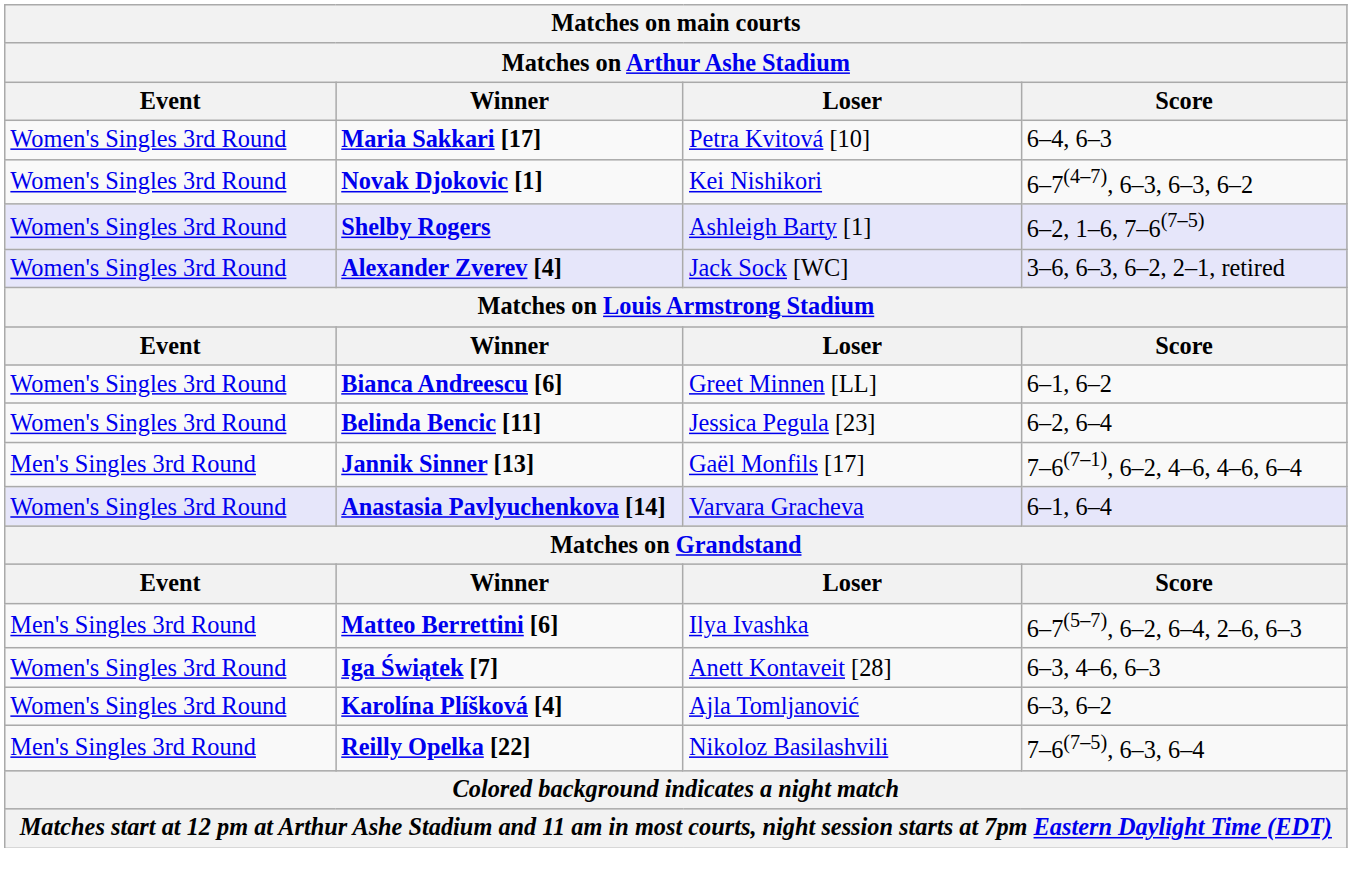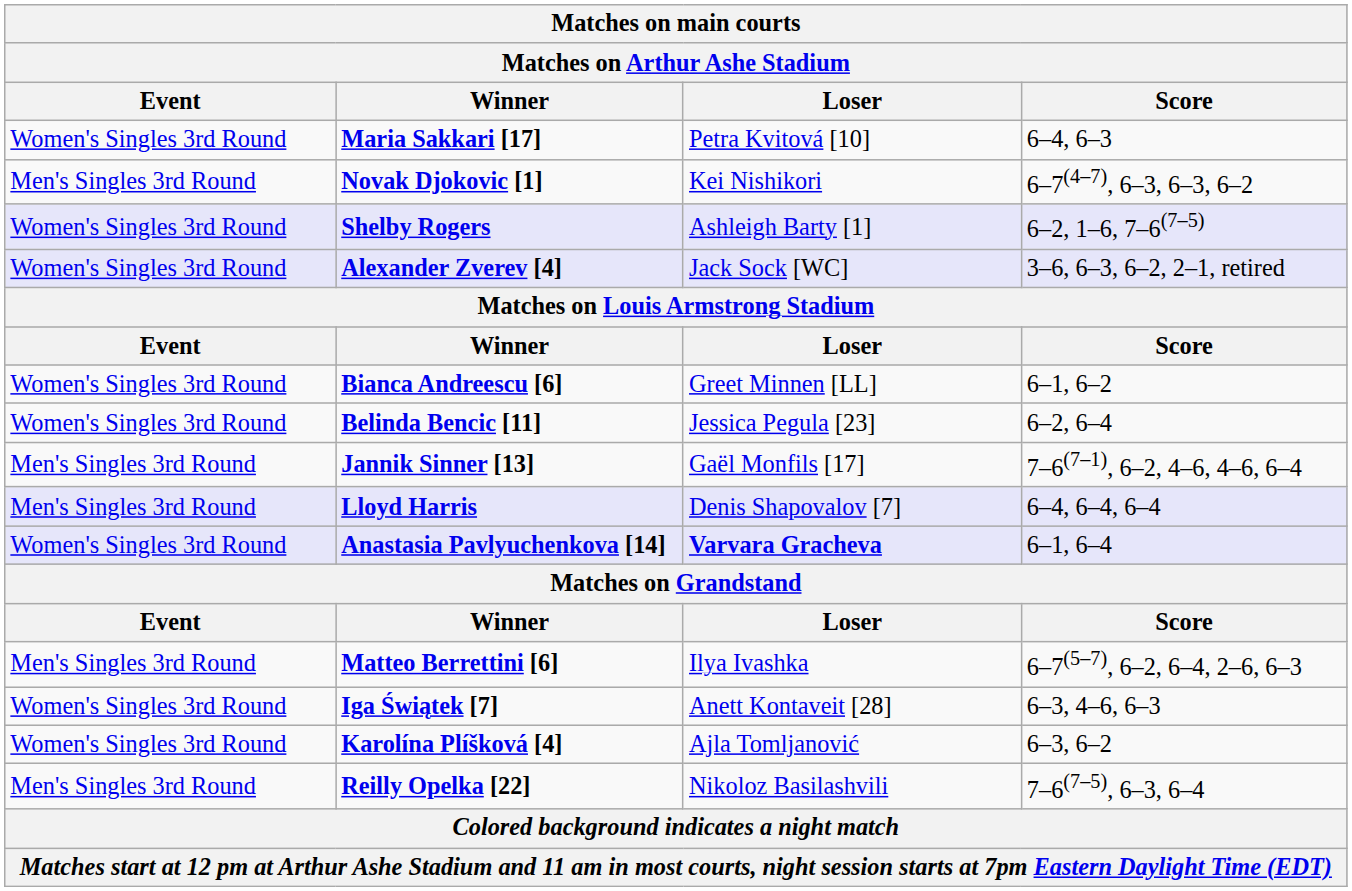Novak Djokovic [1] | Event: Women's Singles 3rd Round -> Men's Singles 3rd Round
+ row: Men's Singles 3rd Round | Lloyd Harris | Denis Shapovalov [7] | 6–4, 6–4, 6–4
Anastasia Pavlyuchenkova [14] | Loser: normal -> bold
